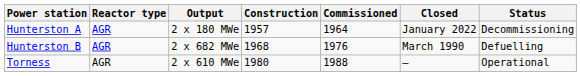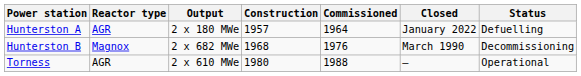Hunterston A | Status: Decommissioning -> Defuelling
Hunterston B | Reactor type: AGR -> Magnox
Hunterston B | Status: Defuelling -> Decommissioning
